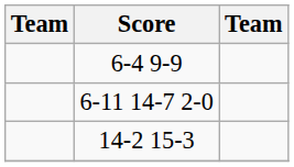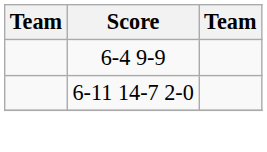- row: 14-2 15-3
